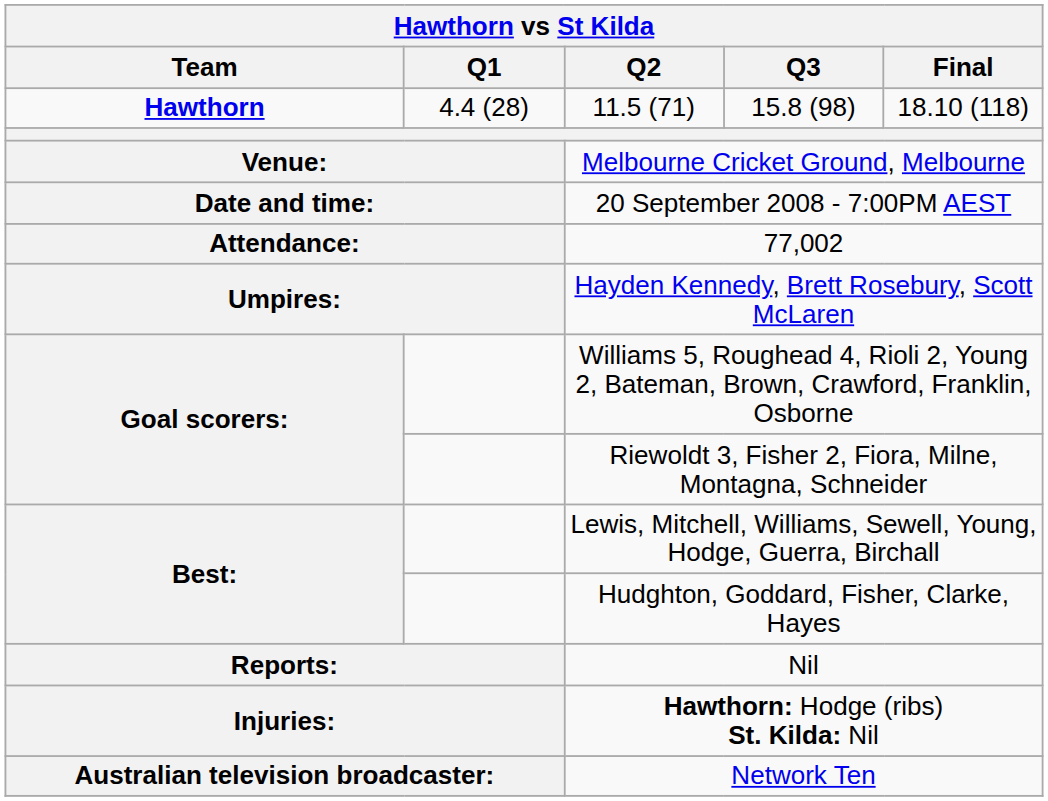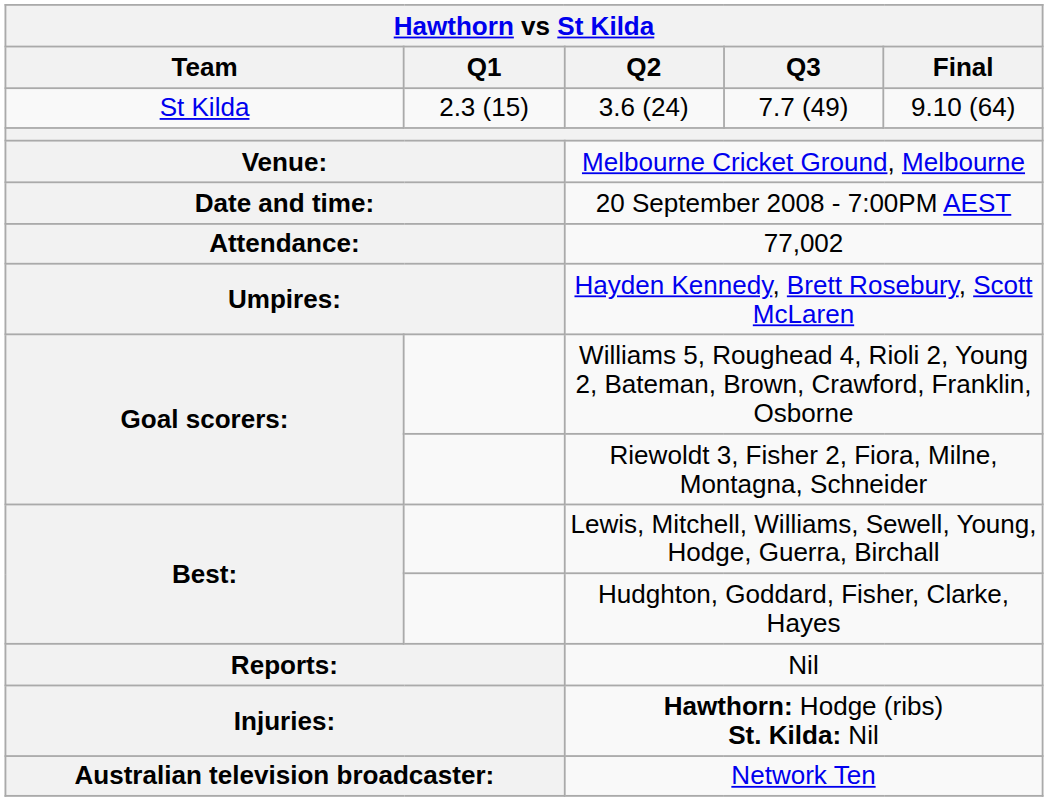- row: Hawthorn | 4.4 (28) | 11.5 (71) | 15.8 (98) | 18.10 (118)
+ row: St Kilda | 2.3 (15) | 3.6 (24) | 7.7 (49) | 9.10 (64)
